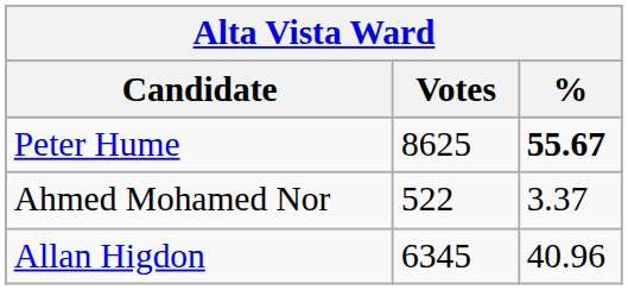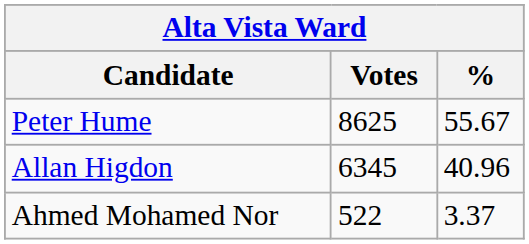Peter Hume | %: bold -> normal
rows swapped: Allan Higdon <-> Ahmed Mohamed Nor
